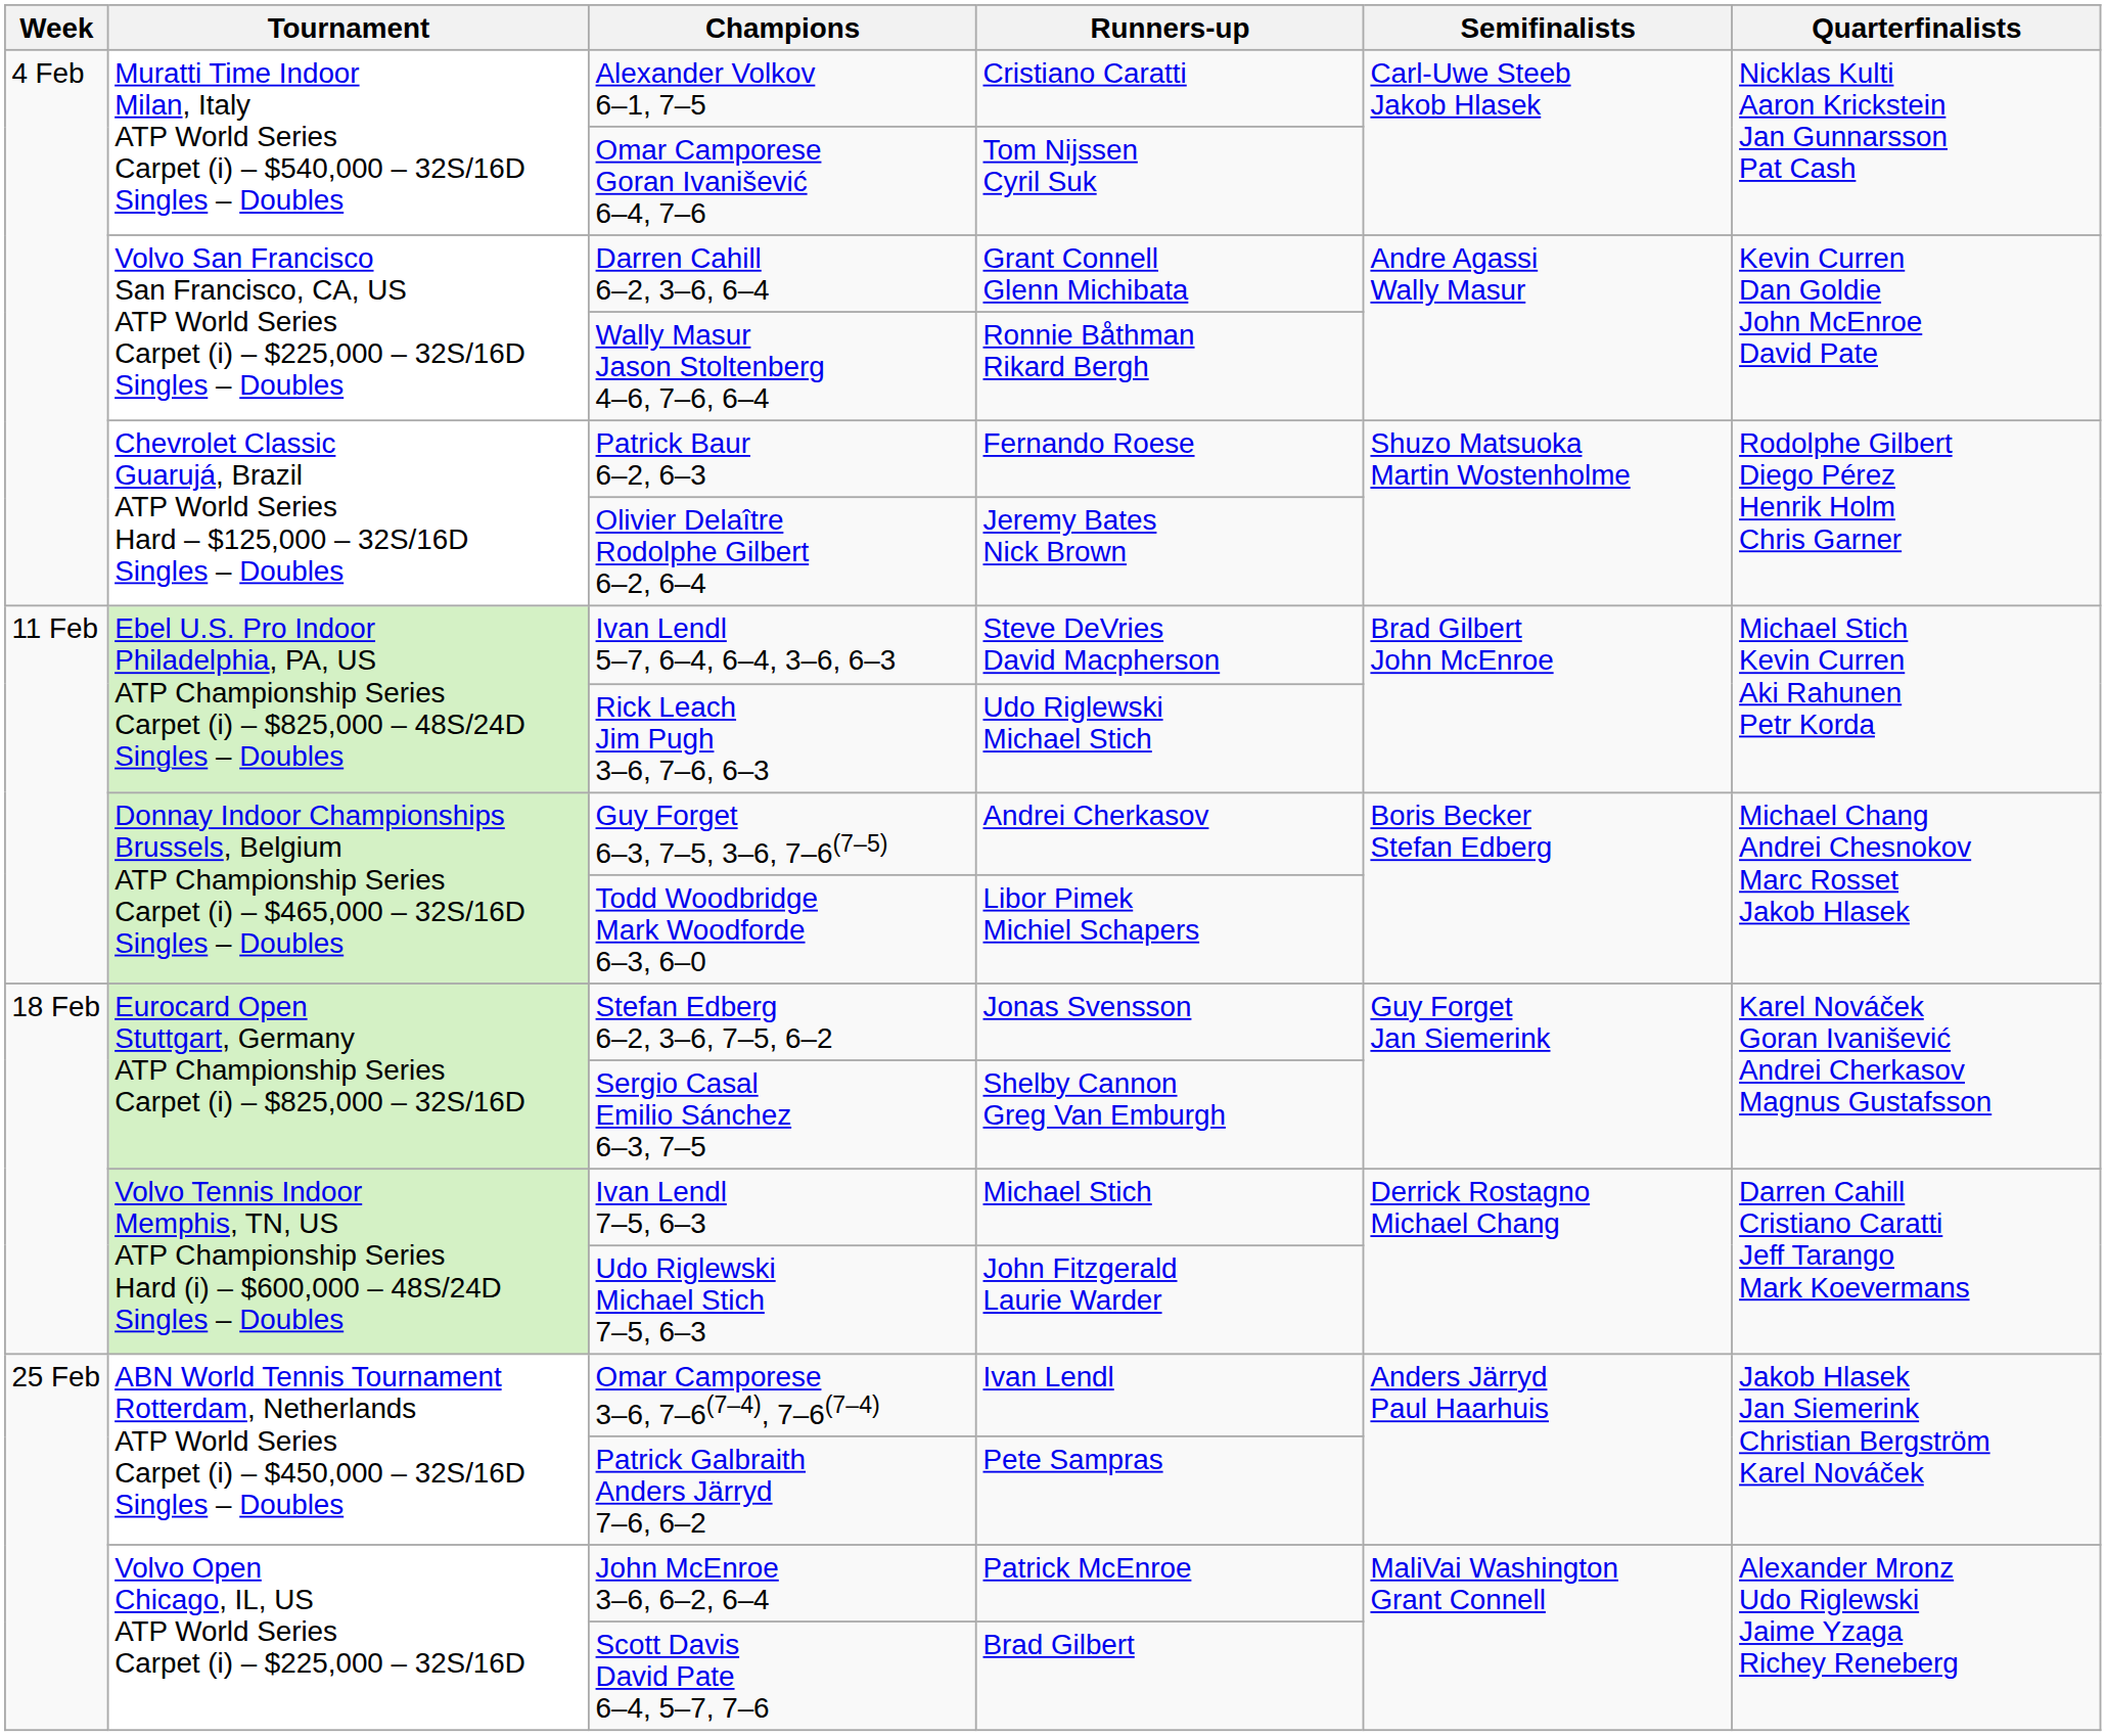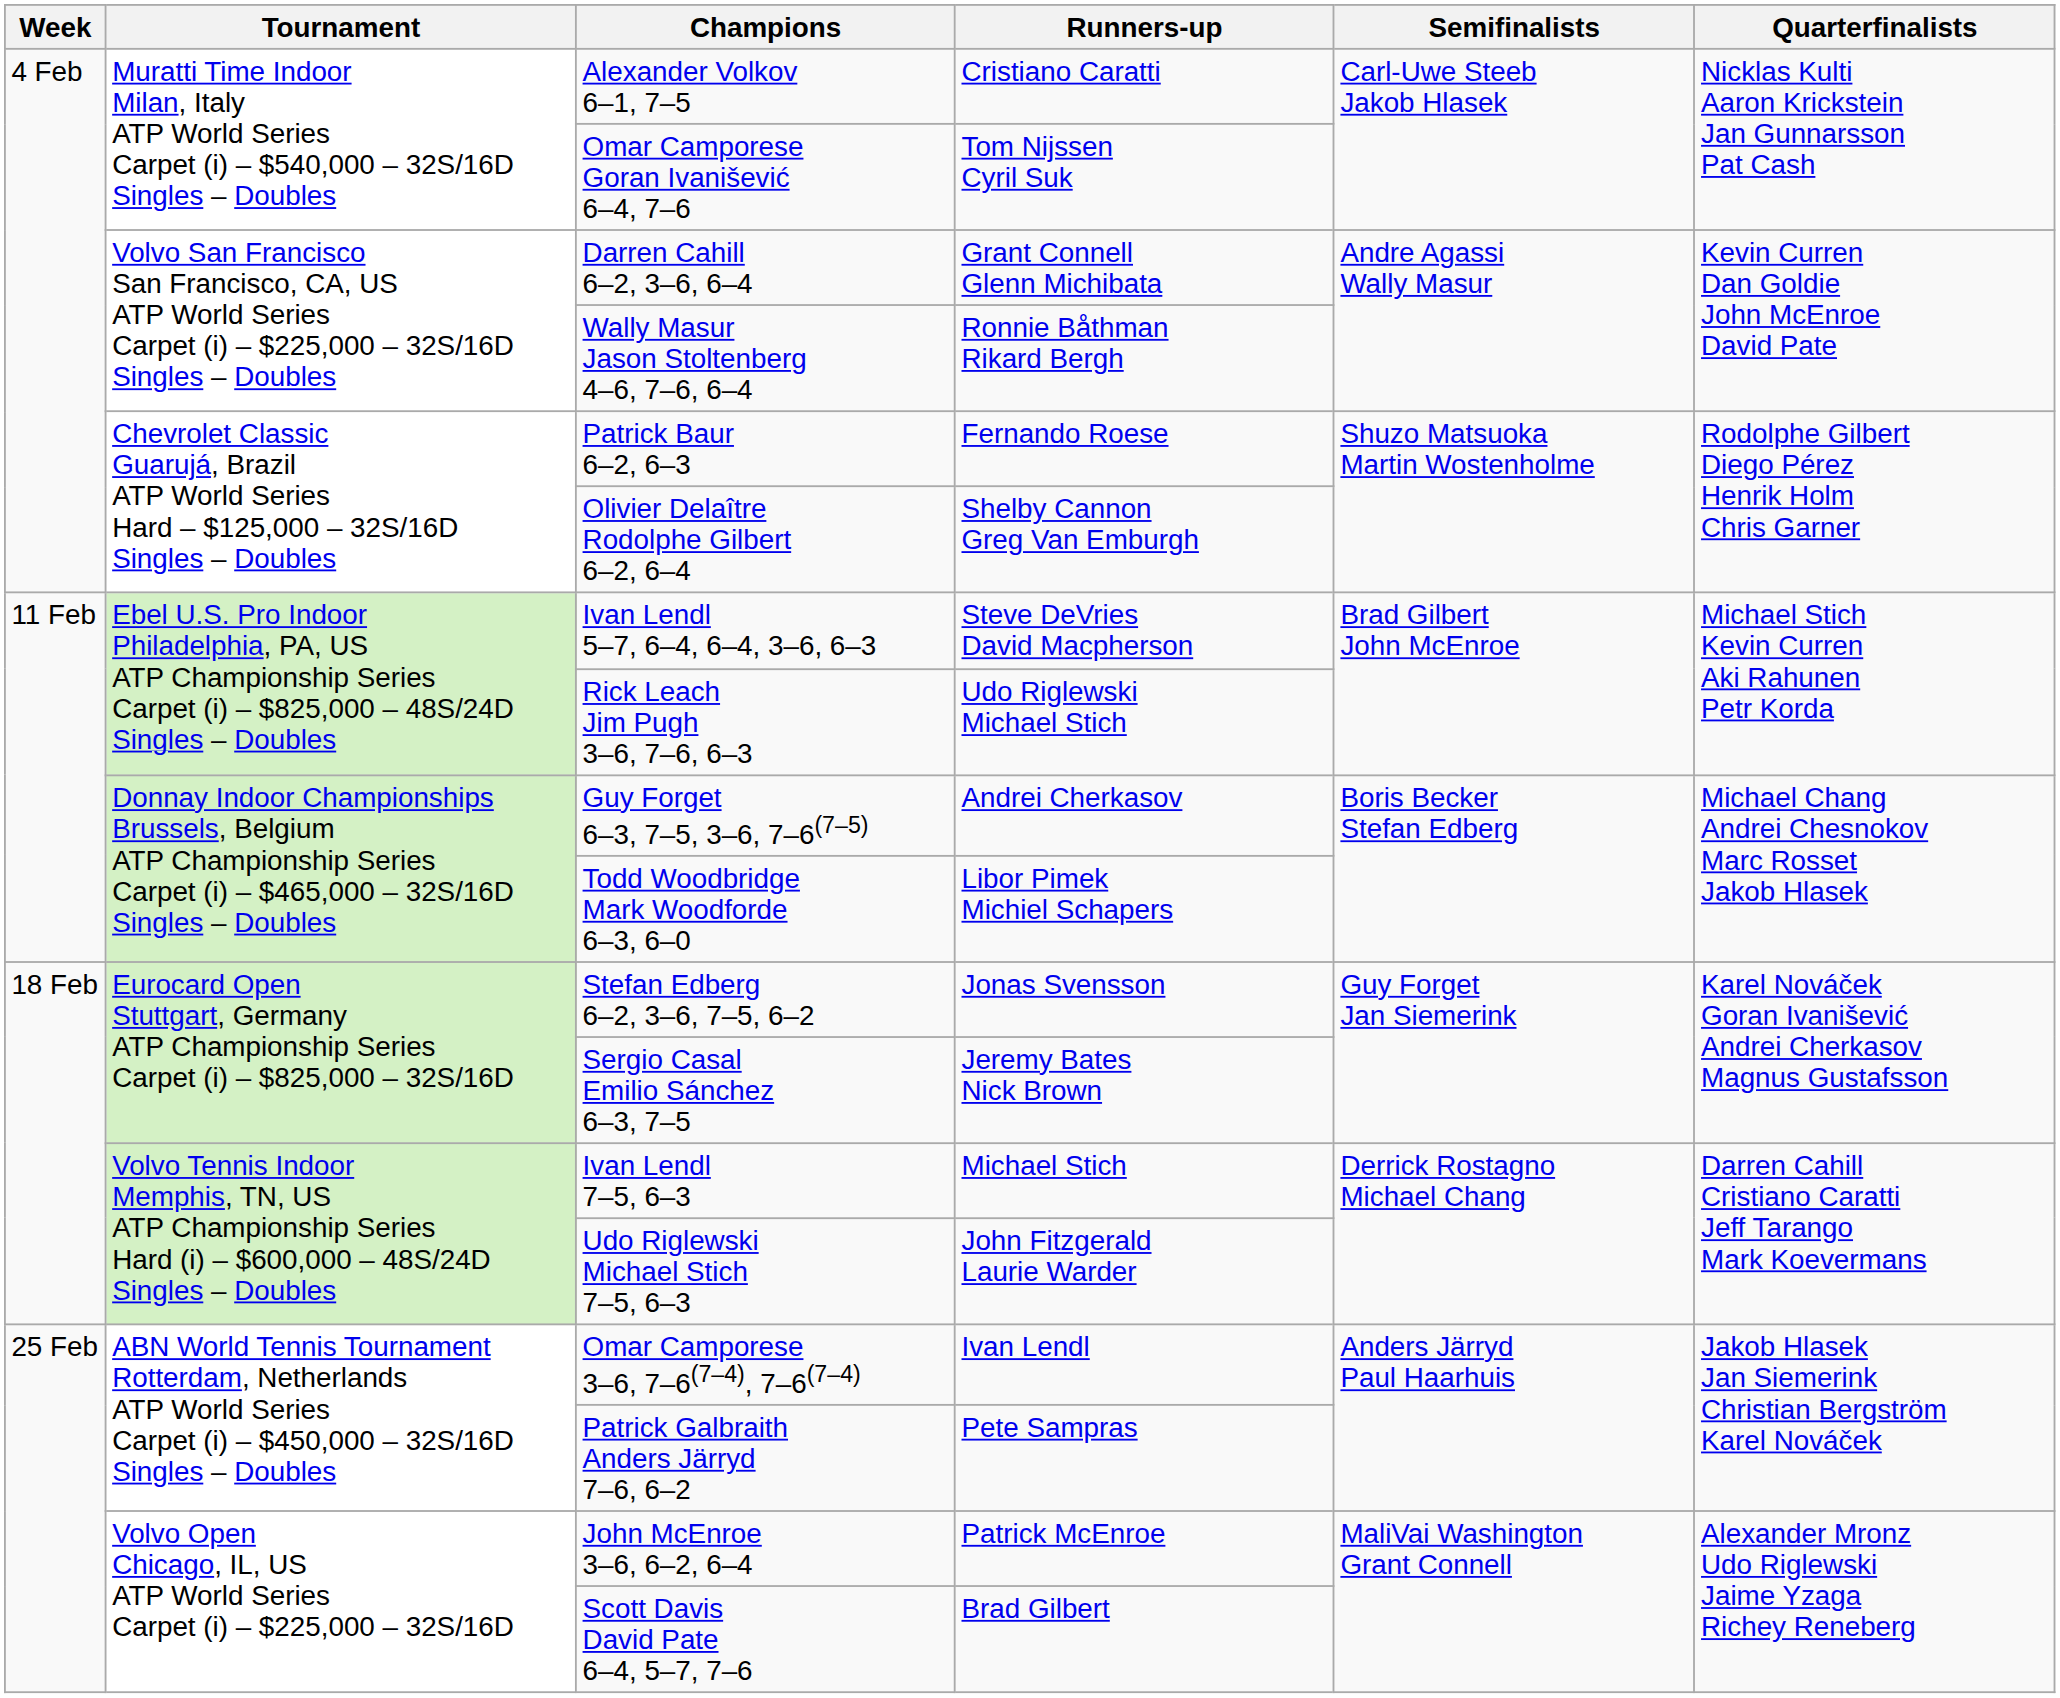Olivier Delaître Rodolphe Gilbert 6–2, 6–4 | Runners-up: Jeremy Bates Nick Brown -> Shelby Cannon Greg Van Emburgh
Sergio Casal Emilio Sánchez 6–3, 7–5 | Runners-up: Shelby Cannon Greg Van Emburgh -> Jeremy Bates Nick Brown
